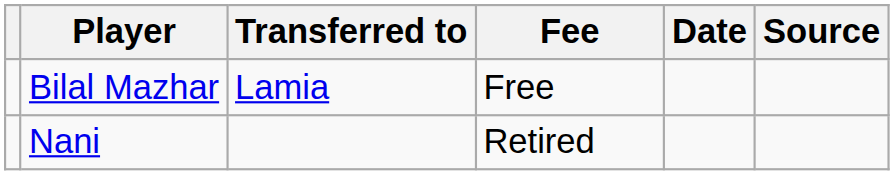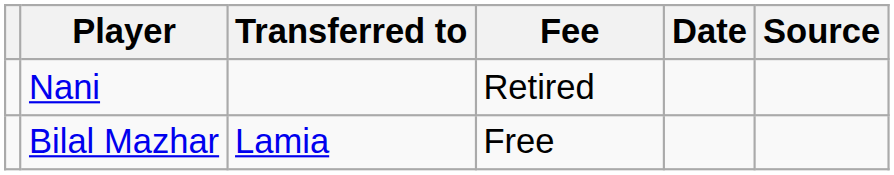rows swapped: Nani <-> Bilal Mazhar
